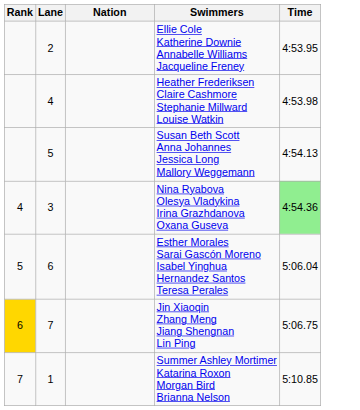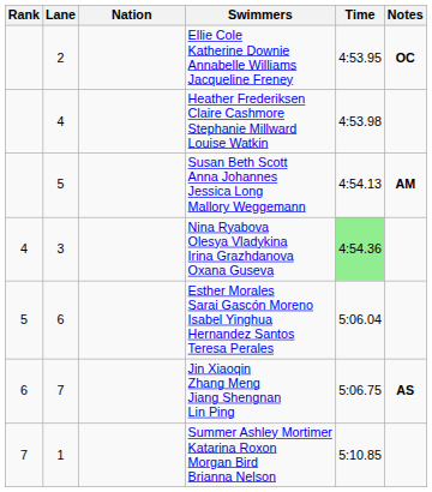+ column: Notes | OC | AM | AS
Jin Xiaoqin Zhang Meng Jiang Shengnan Lin Ping | Rank: gold background -> no background
